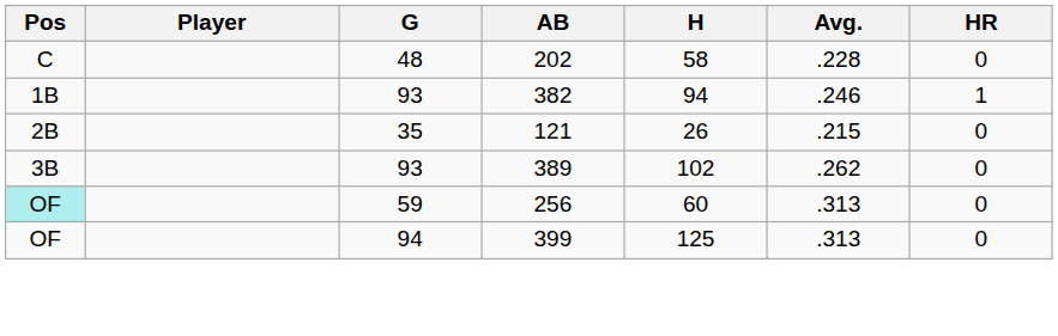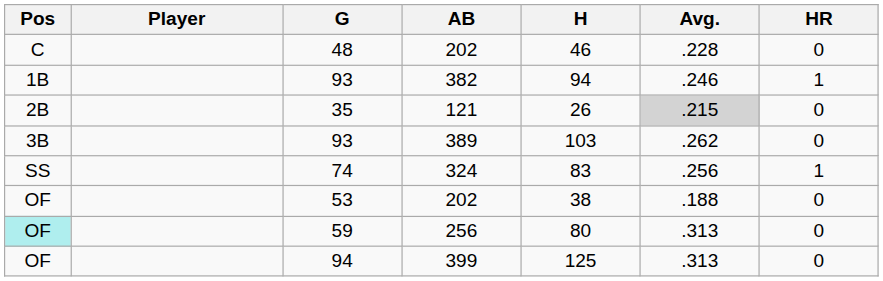48 | H: 58 -> 46
35 | Avg.: no background -> lightgrey background
93 / 389 | H: 102 -> 103
+ row: SS | 74 | 324 | 83 | .256 | 1
+ row: OF | 53 | 202 | 38 | .188 | 0
59 | H: 60 -> 80
